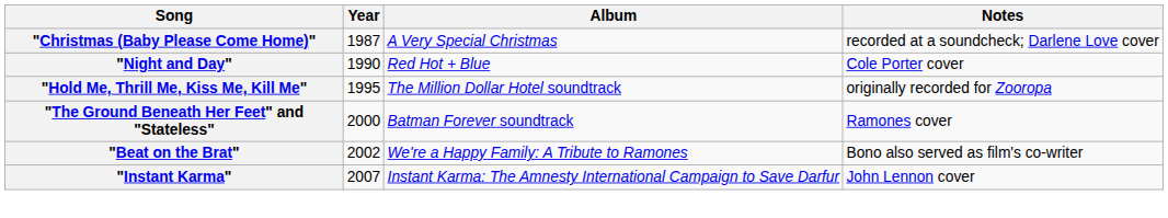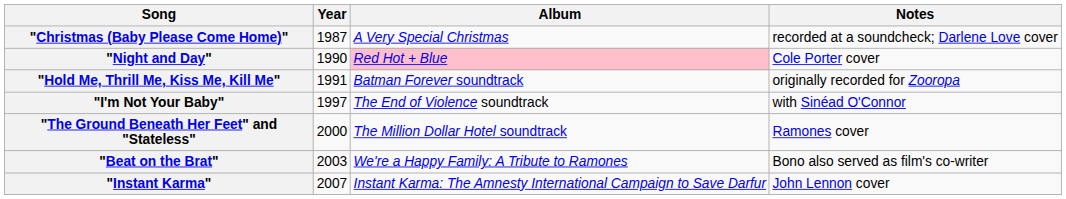"Night and Day" | Album: no background -> pink background
"Hold Me, Thrill Me, Kiss Me, Kill Me" | Year: 1995 -> 1991
"Hold Me, Thrill Me, Kiss Me, Kill Me" | Album: The Million Dollar Hotel soundtrack -> Batman Forever soundtrack
+ row: "I'm Not Your Baby" | 1997 | The End of Violence soundtrack | with Sinéad O'Connor
"The Ground Beneath Her Feet" and "Stateless" | Album: Batman Forever soundtrack -> The Million Dollar Hotel soundtrack
"Beat on the Brat" | Year: 2002 -> 2003
